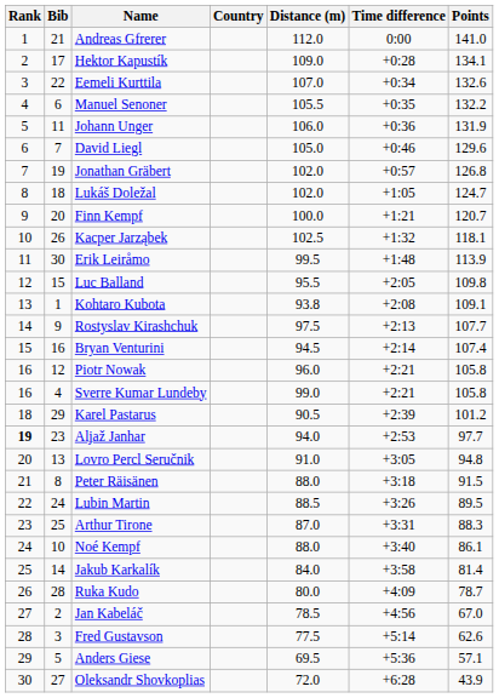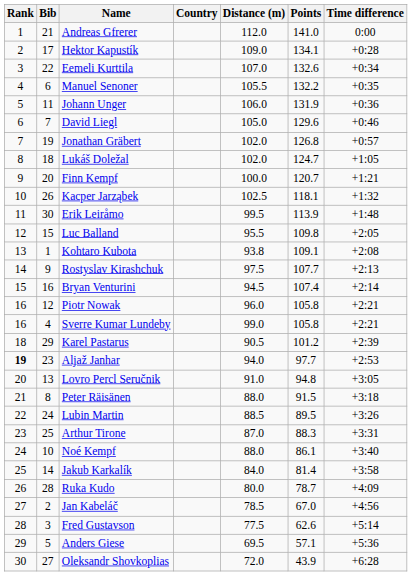columns swapped: Points <-> Time difference
